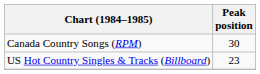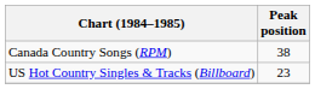Canada Country Songs (RPM) | Peak position: 30 -> 38
